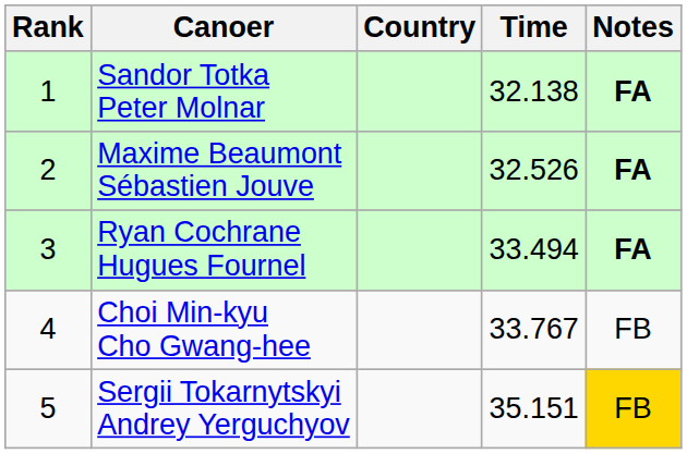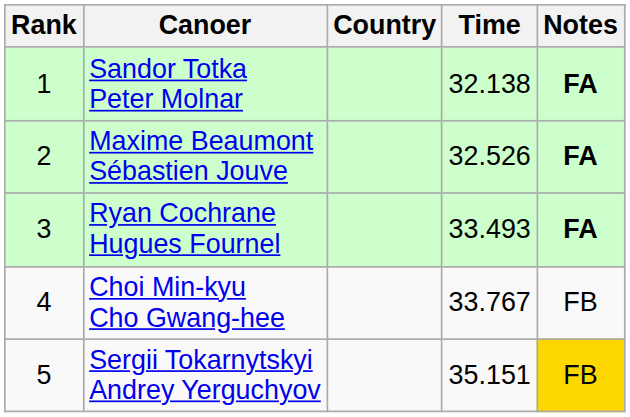Ryan Cochrane Hugues Fournel | Time: 33.494 -> 33.493
